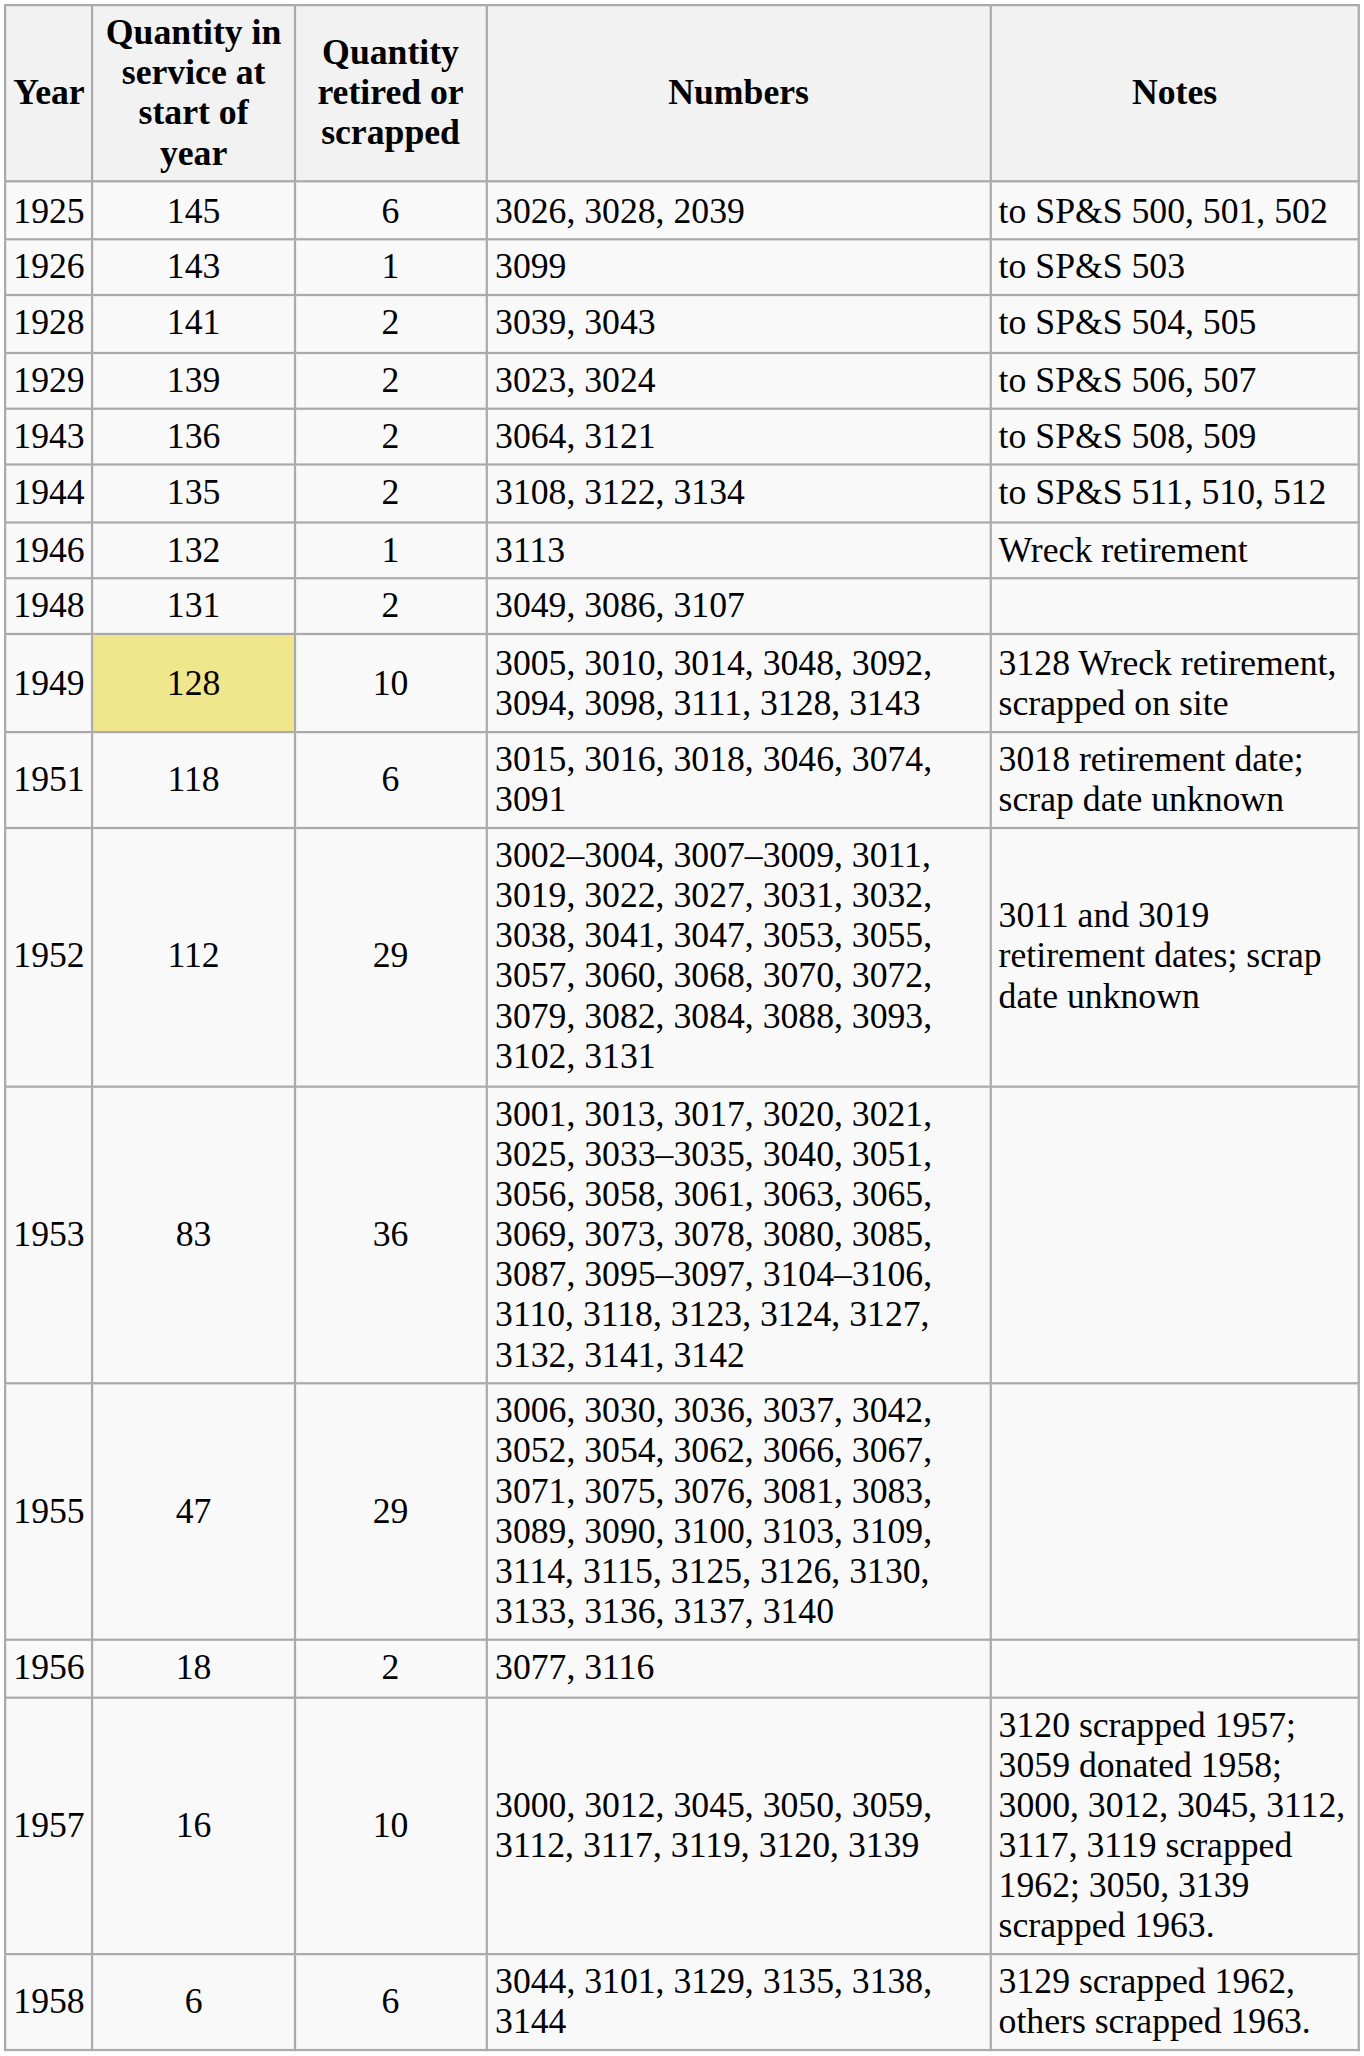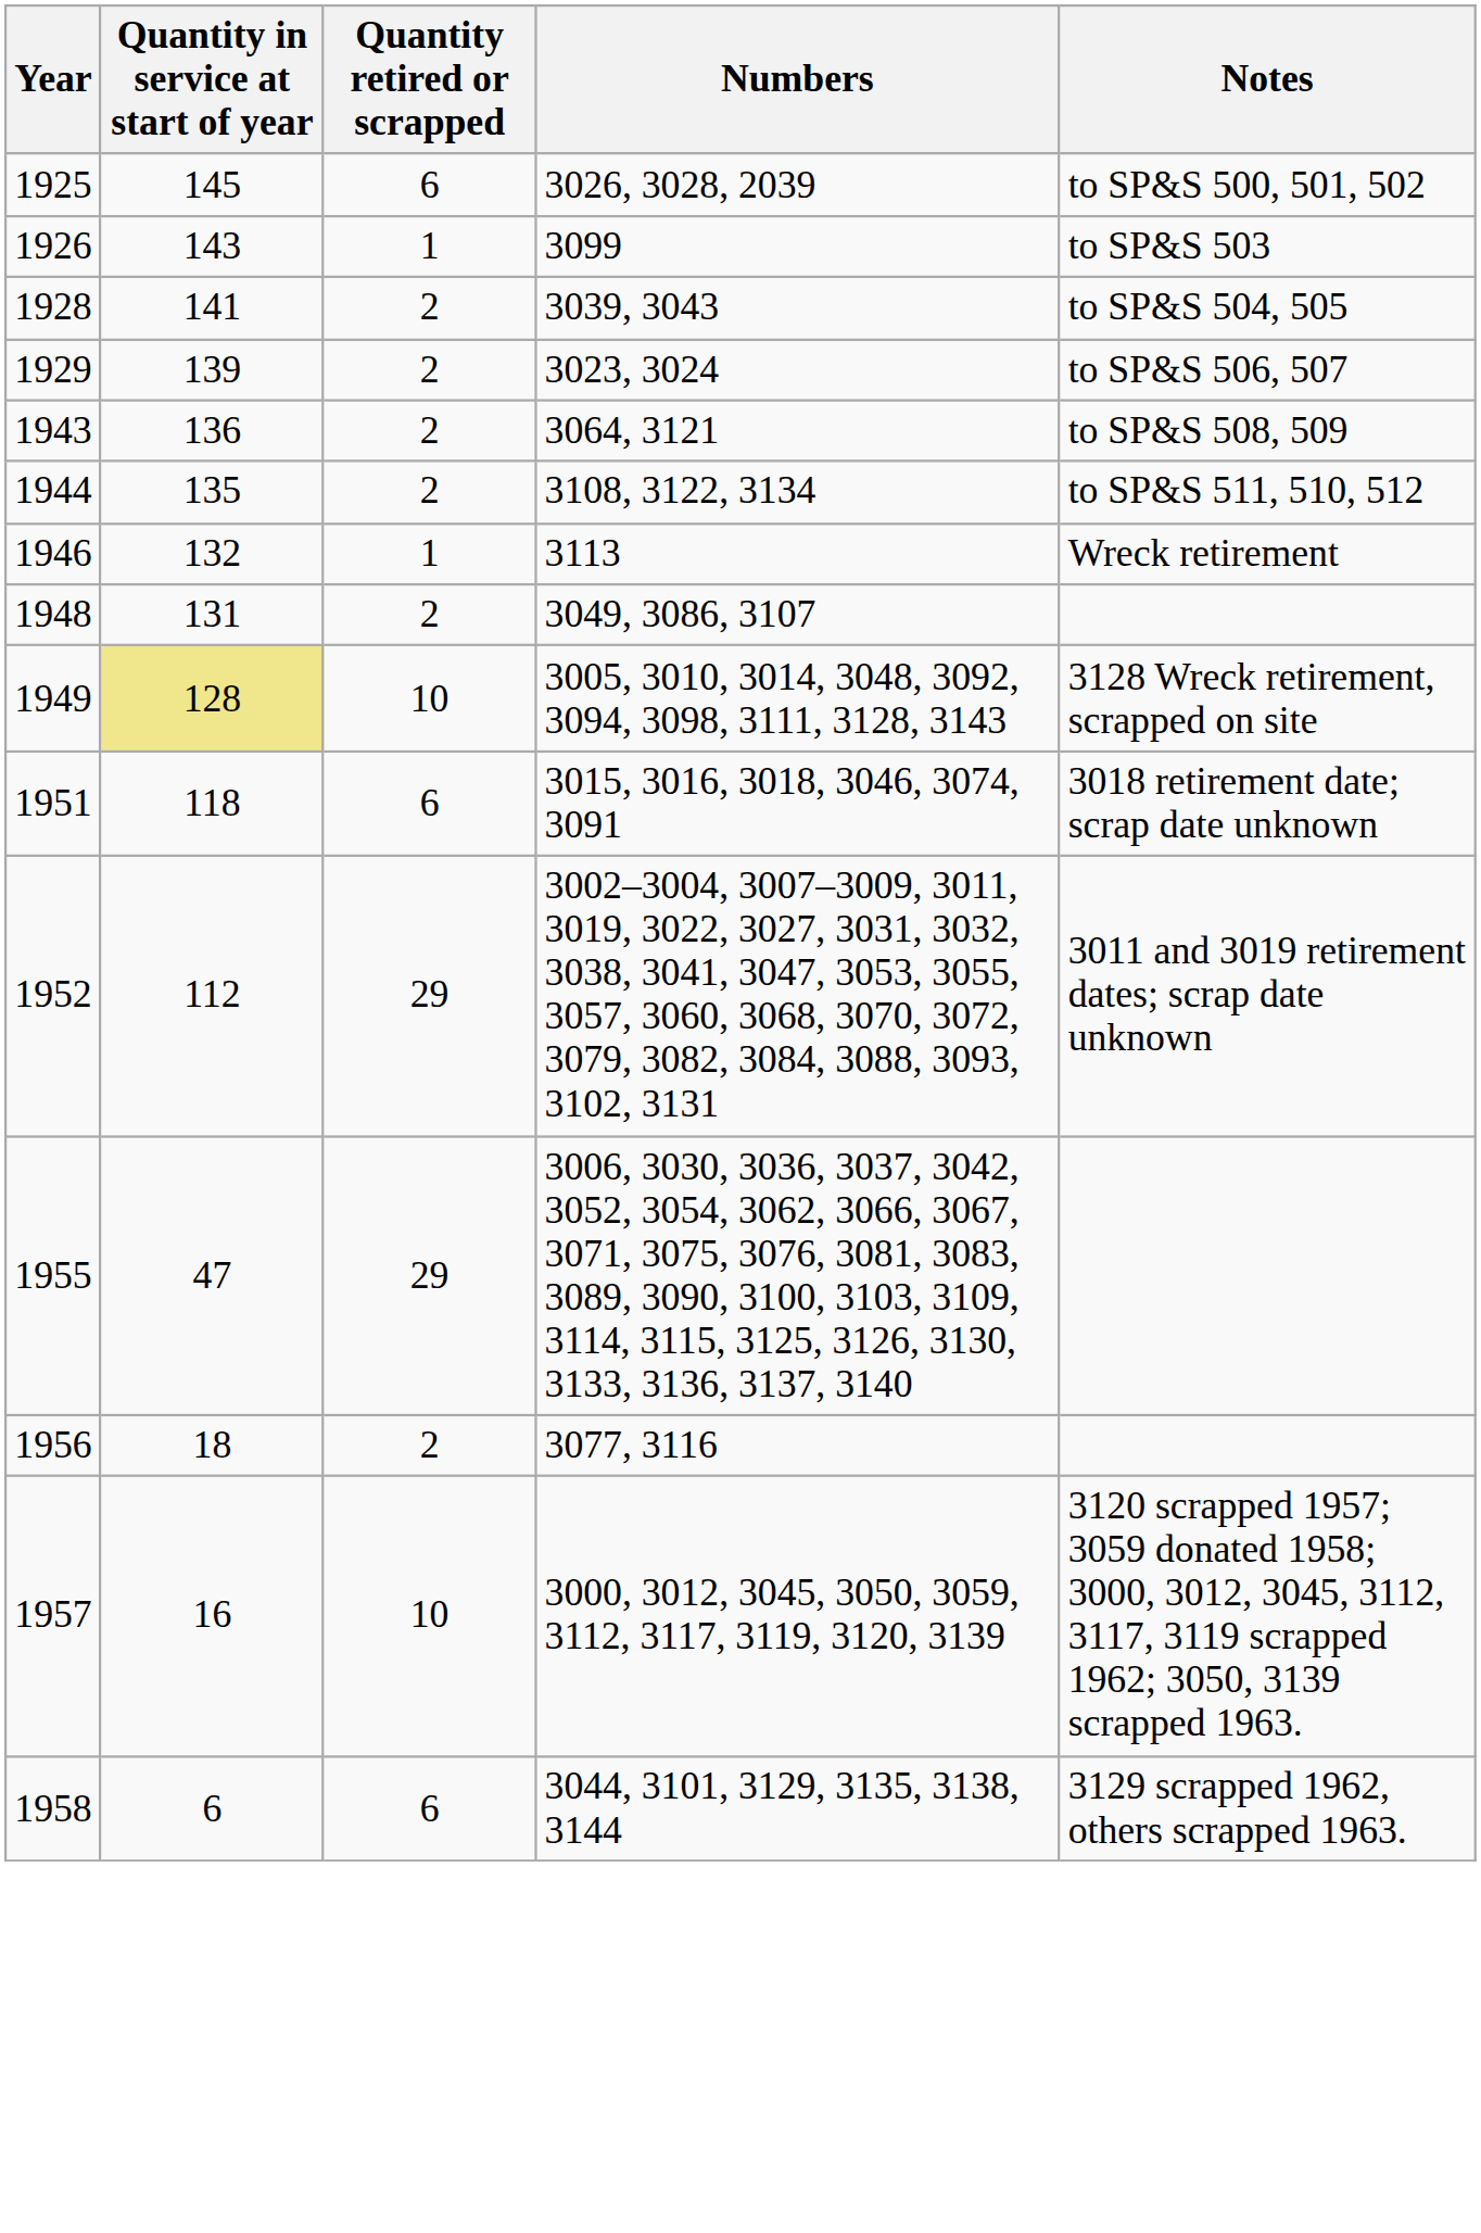- row: 1953 | 83 | 36 | 3001, 3013, 3017, 3020, 3021, 3025, 3033–3035, 3040, 3051, 3056, 3058, 3061, 3063, 3065, 3069, 3073, 3078, 3080, 3085, 3087, 3095–3097, 3104–3106, 3110, 3118, 3123, 3124, 3127, 3132, 3141, 3142
